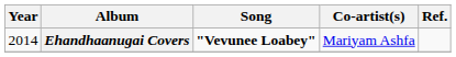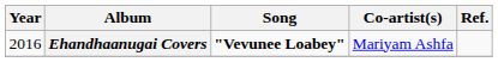Ehandhaanugai Covers | Year: 2014 -> 2016
